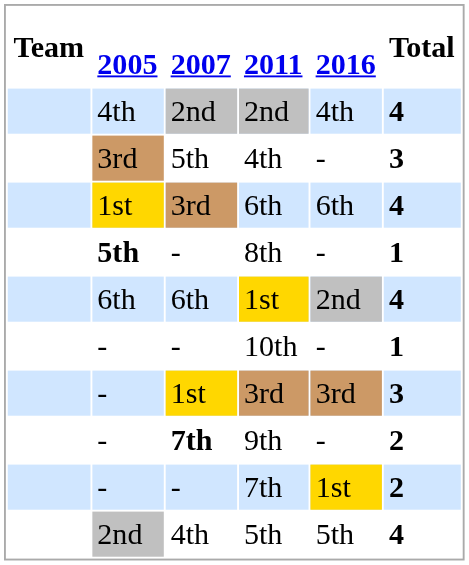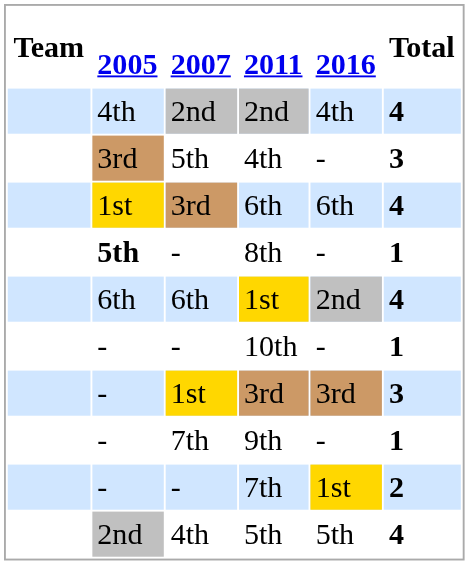9th | 2007: bold -> normal
9th | Total: 2 -> 1
